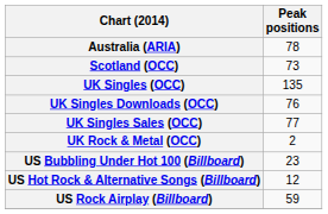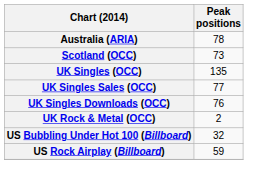rows swapped: UK Singles Sales (OCC) <-> UK Singles Downloads (OCC)
US Bubbling Under Hot 100 (Billboard) | Peak positions: 23 -> 32
- row: US Hot Rock & Alternative Songs (Billboard) | 12
